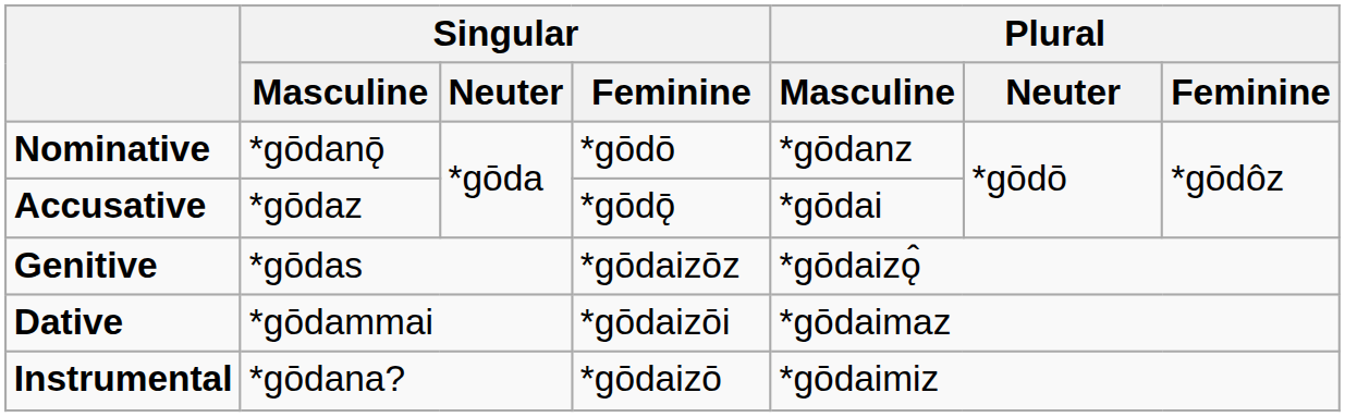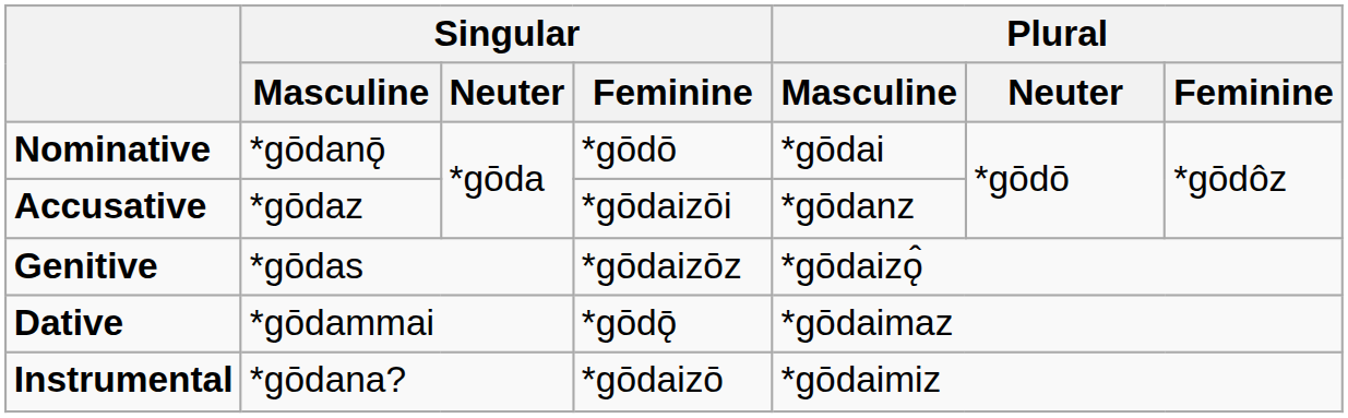Nominative | Plural / Masculine: *gōdanz -> *gōdai
Accusative | Singular / Feminine: *gōdǭ -> *gōdaizōi
Accusative | Plural / Masculine: *gōdai -> *gōdanz
Dative | Singular / Feminine: *gōdaizōi -> *gōdǭ
